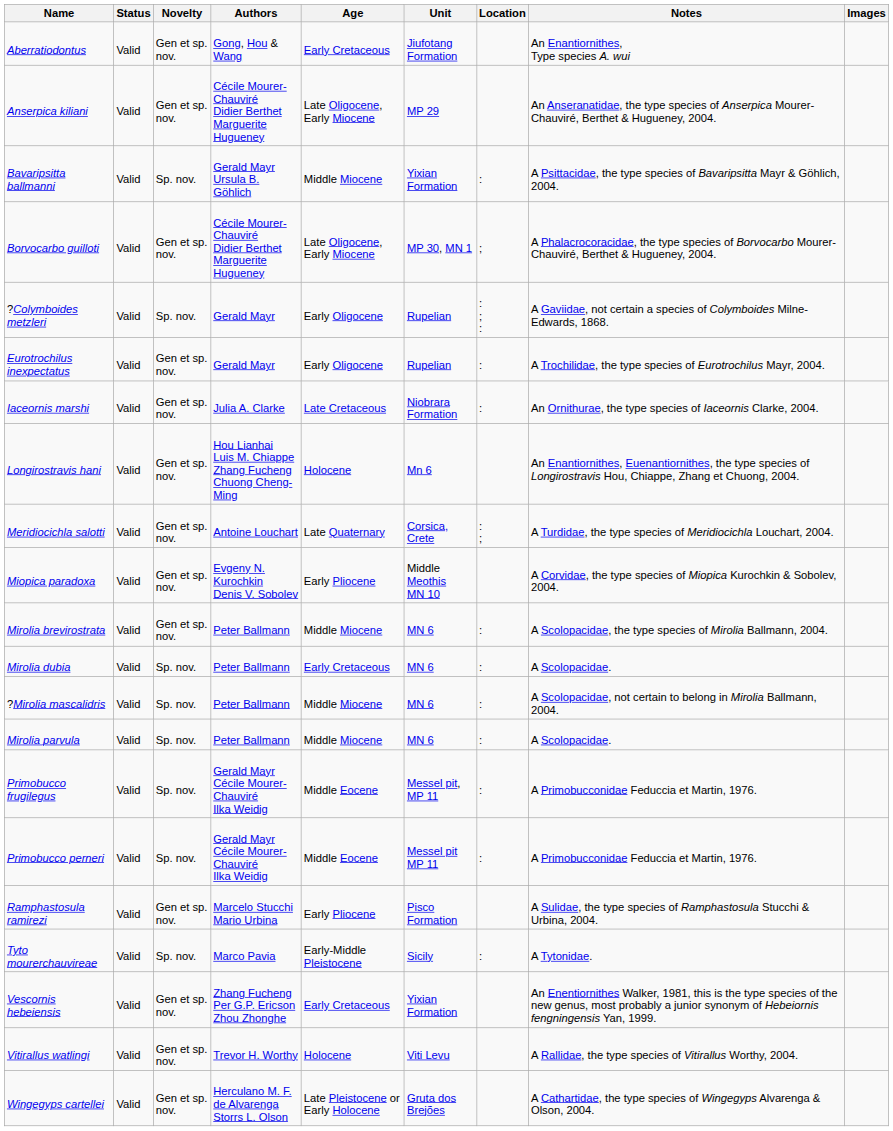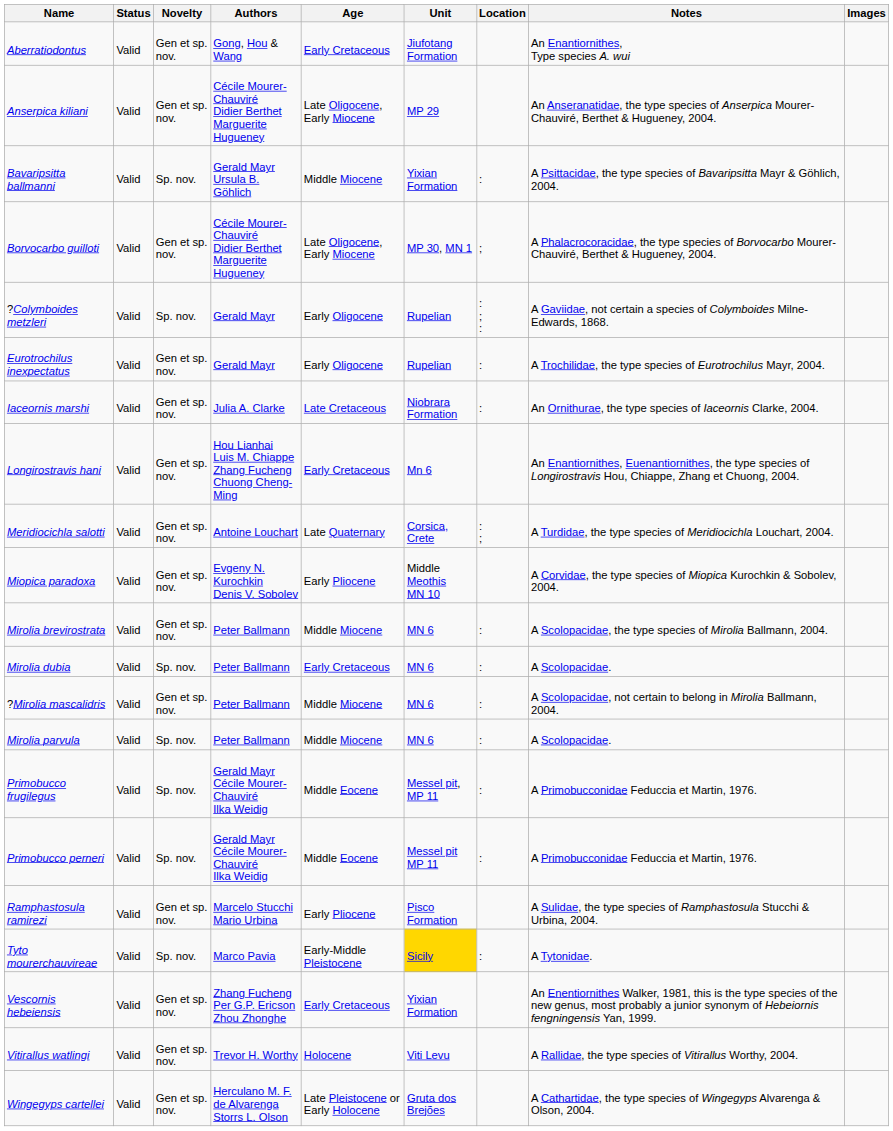Longirostravis hani | Age: Holocene -> Early Cretaceous
?Mirolia mascalidris | Novelty: Sp. nov. -> Gen et sp. nov.
Tyto mourerchauvireae | Unit: no background -> gold background
